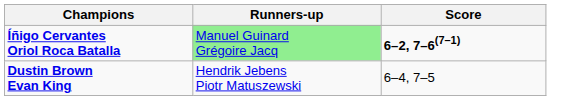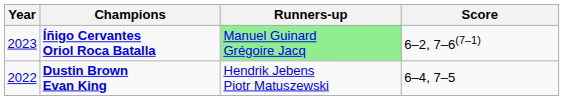+ column: Year | 2023 | 2022
Íñigo Cervantes Oriol Roca Batalla | Score: bold -> normal
